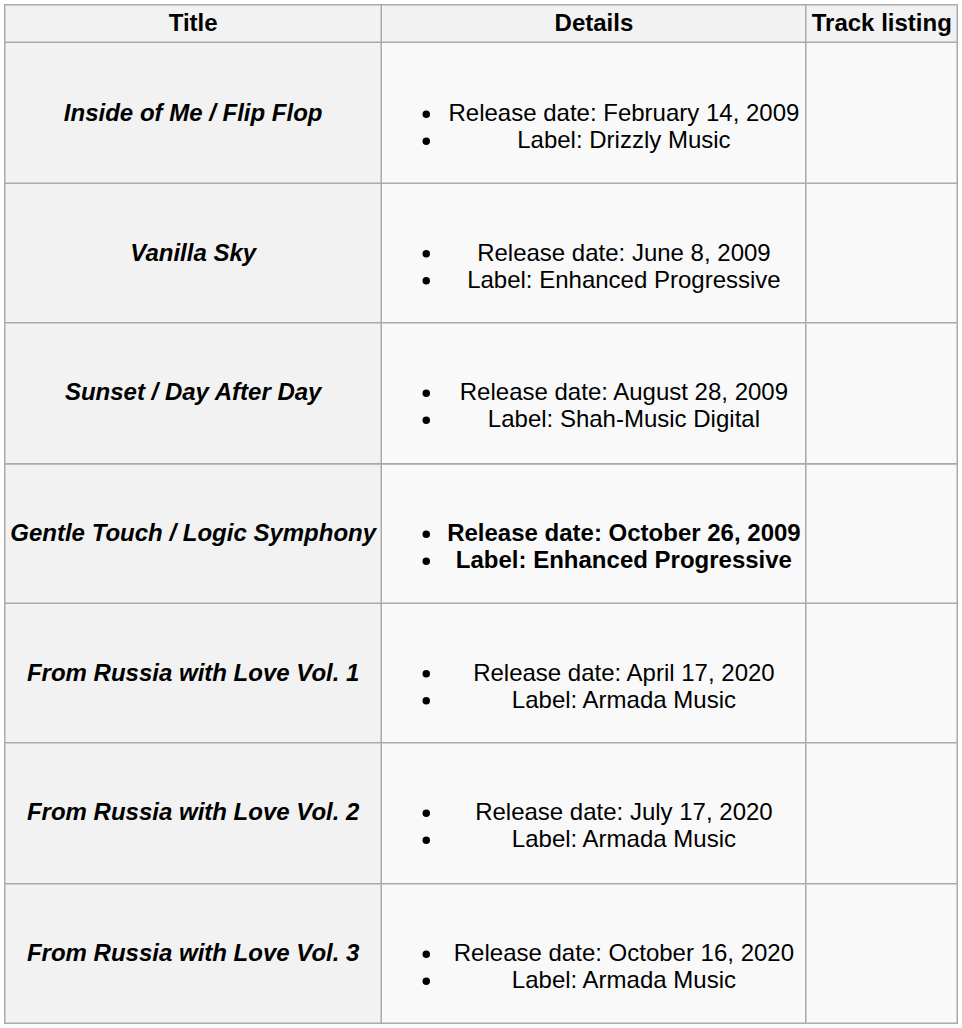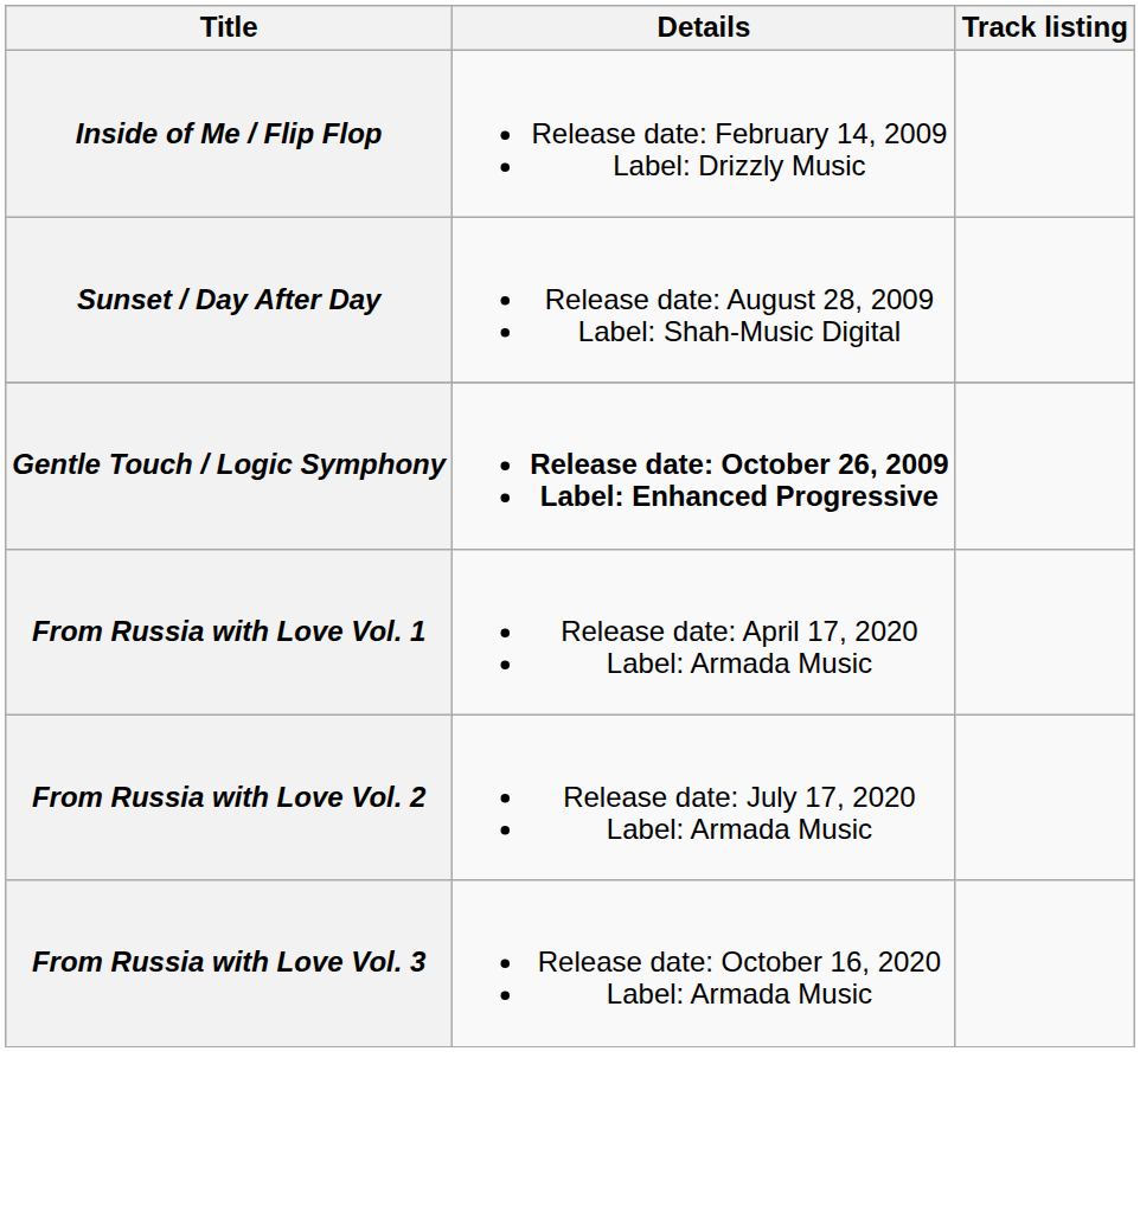- row: Vanilla Sky | Release date: June 8, 2009 Label: Enhanced Progressive
